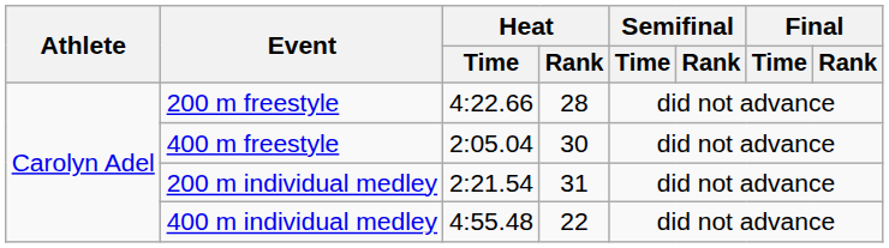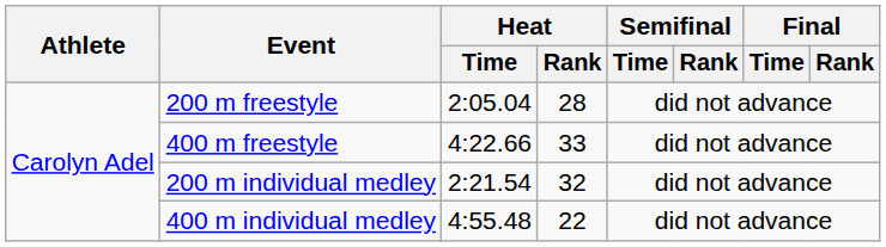200 m freestyle | Heat / Time: 4:22.66 -> 2:05.04
400 m freestyle | Heat / Time: 2:05.04 -> 4:22.66
400 m freestyle | Heat / Rank: 30 -> 33
200 m individual medley | Heat / Rank: 31 -> 32
